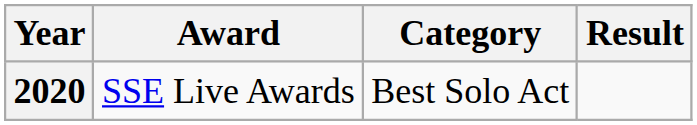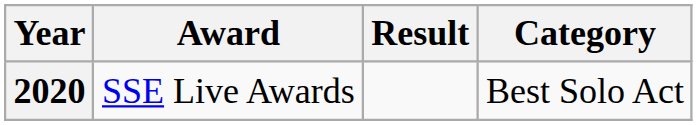columns swapped: Category <-> Result
